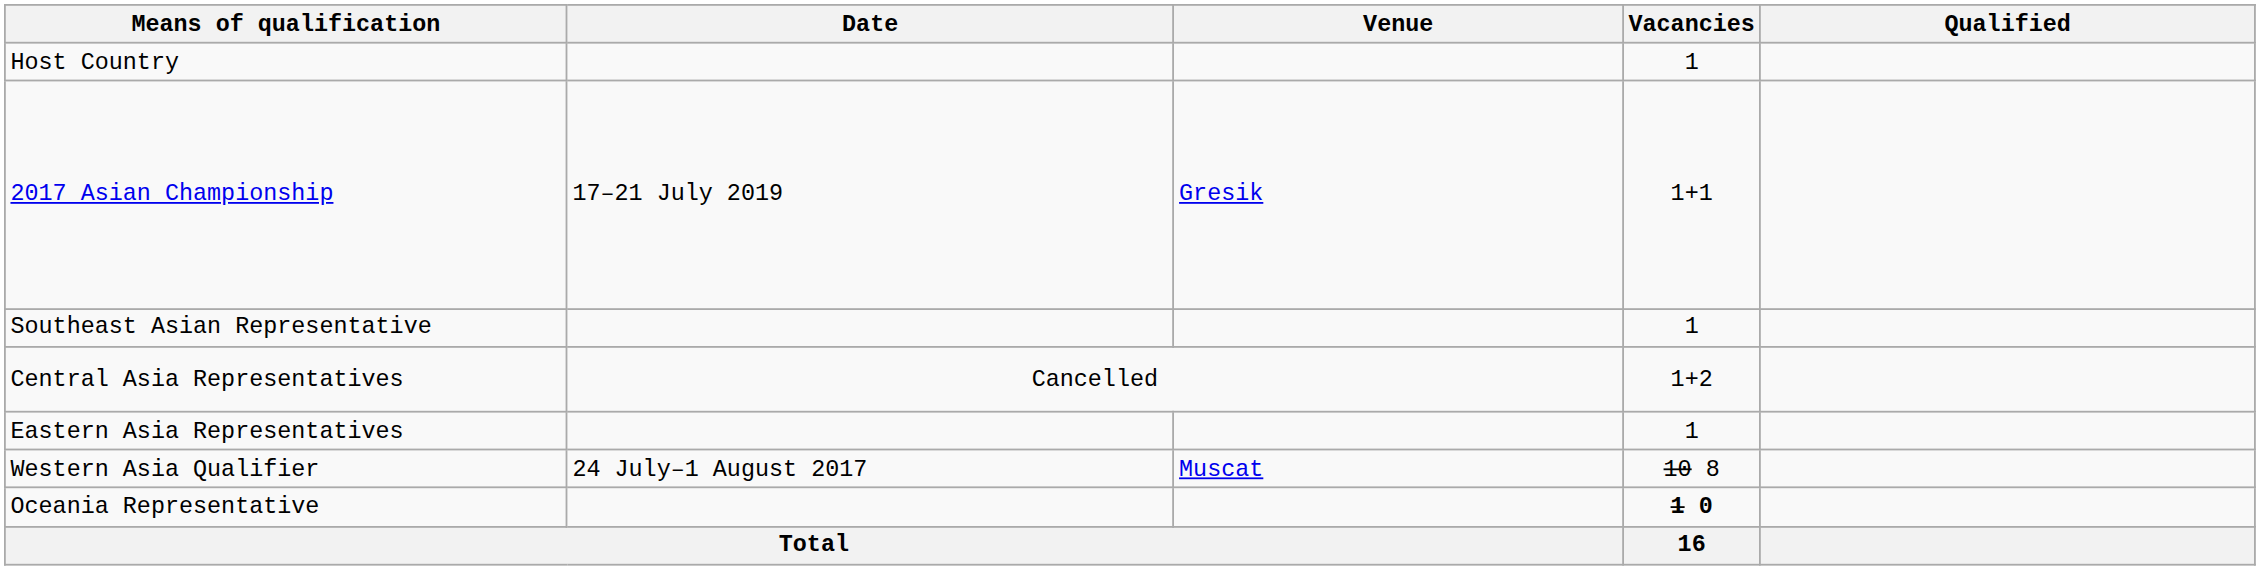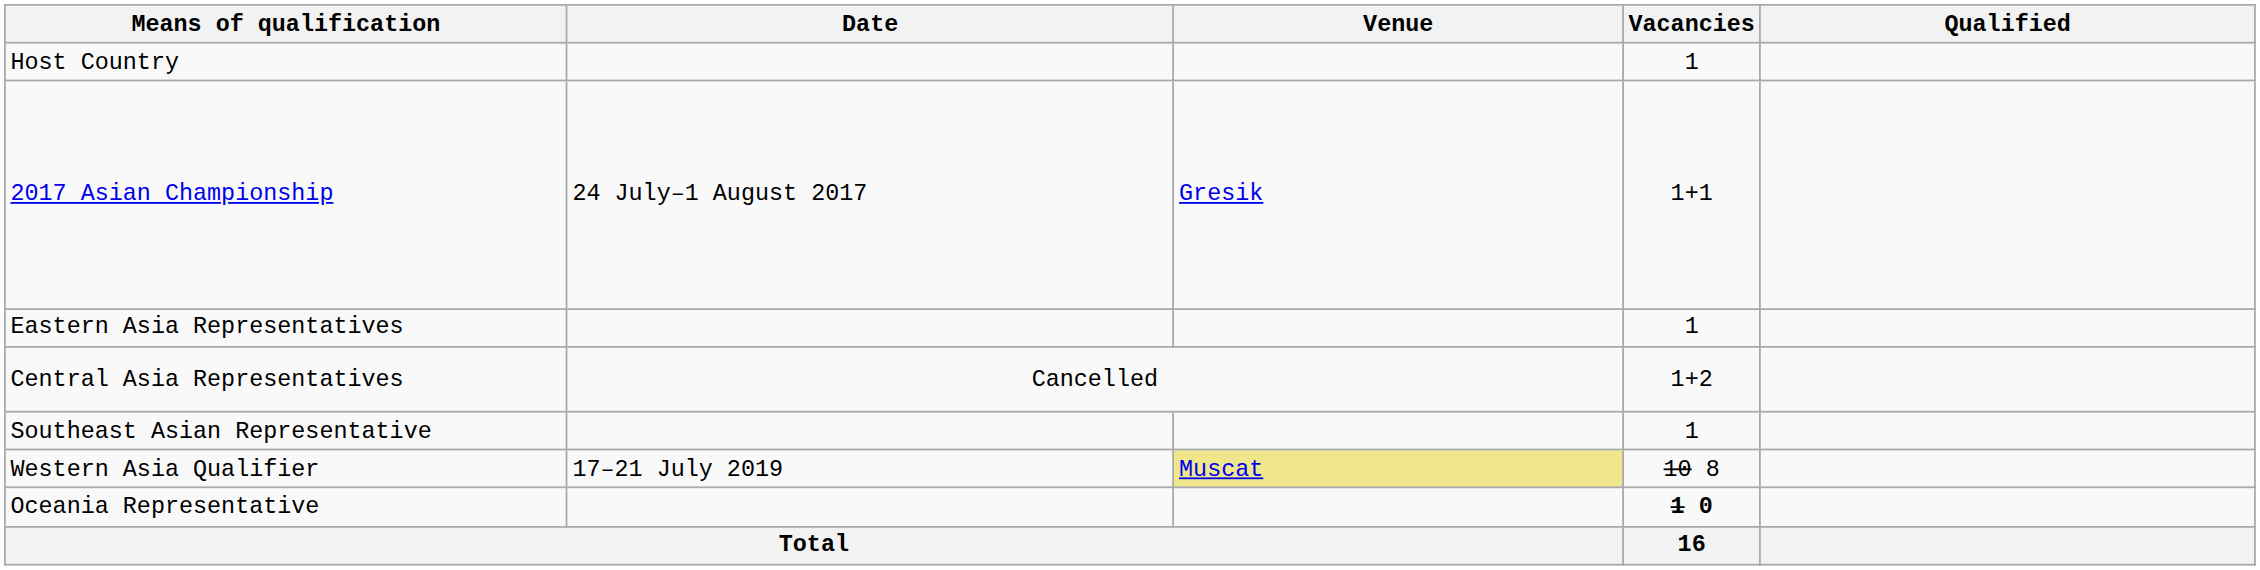2017 Asian Championship | Date: 17–21 July 2019 -> 24 July–1 August 2017
rows swapped: Eastern Asia Representatives <-> Southeast Asian Representative
Western Asia Qualifier | Date: 24 July–1 August 2017 -> 17–21 July 2019
Western Asia Qualifier | Venue: no background -> khaki background
